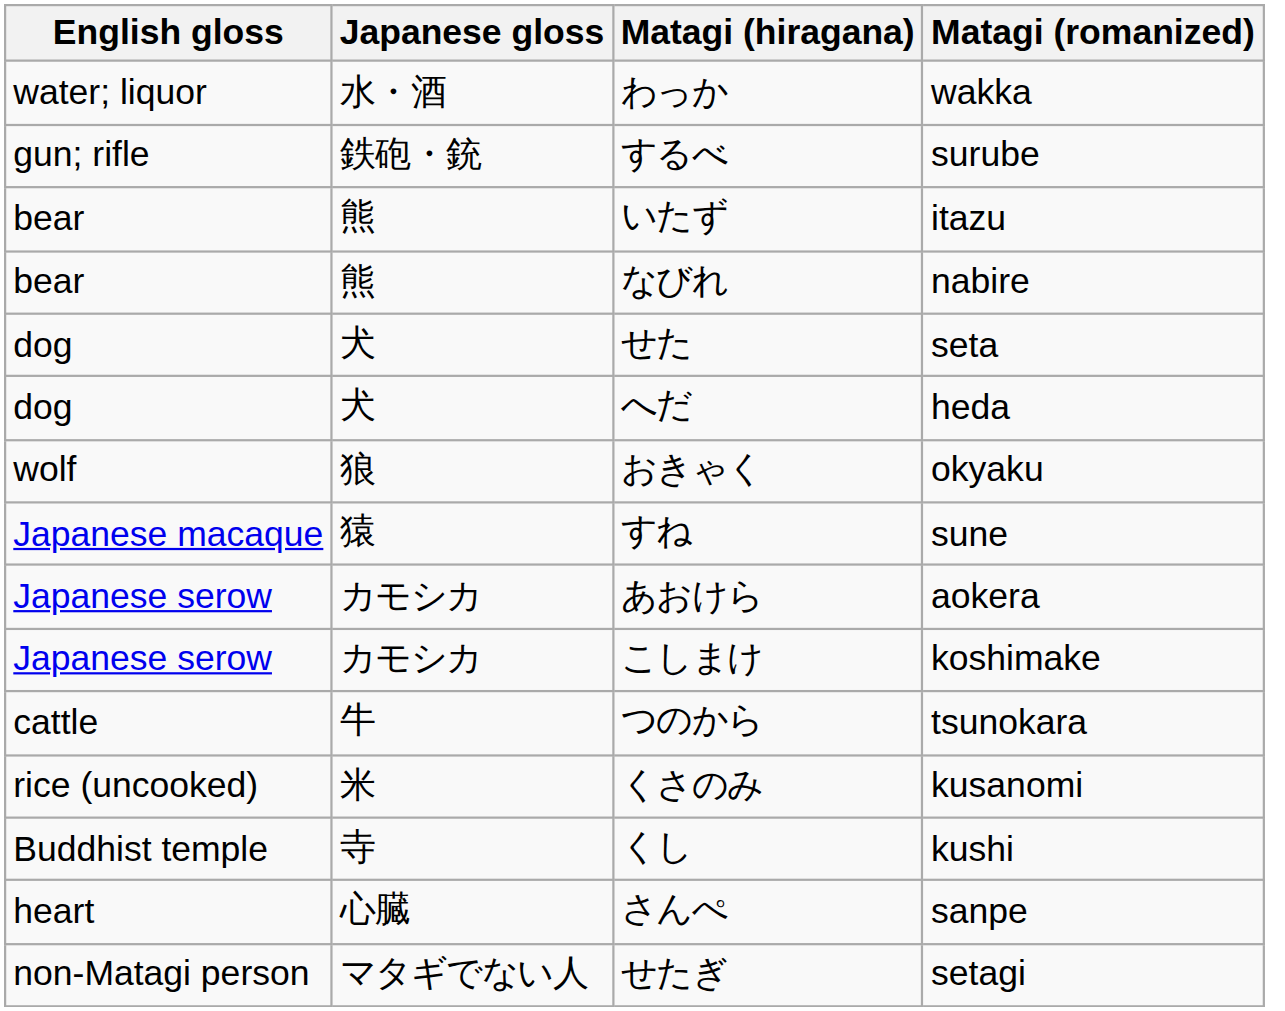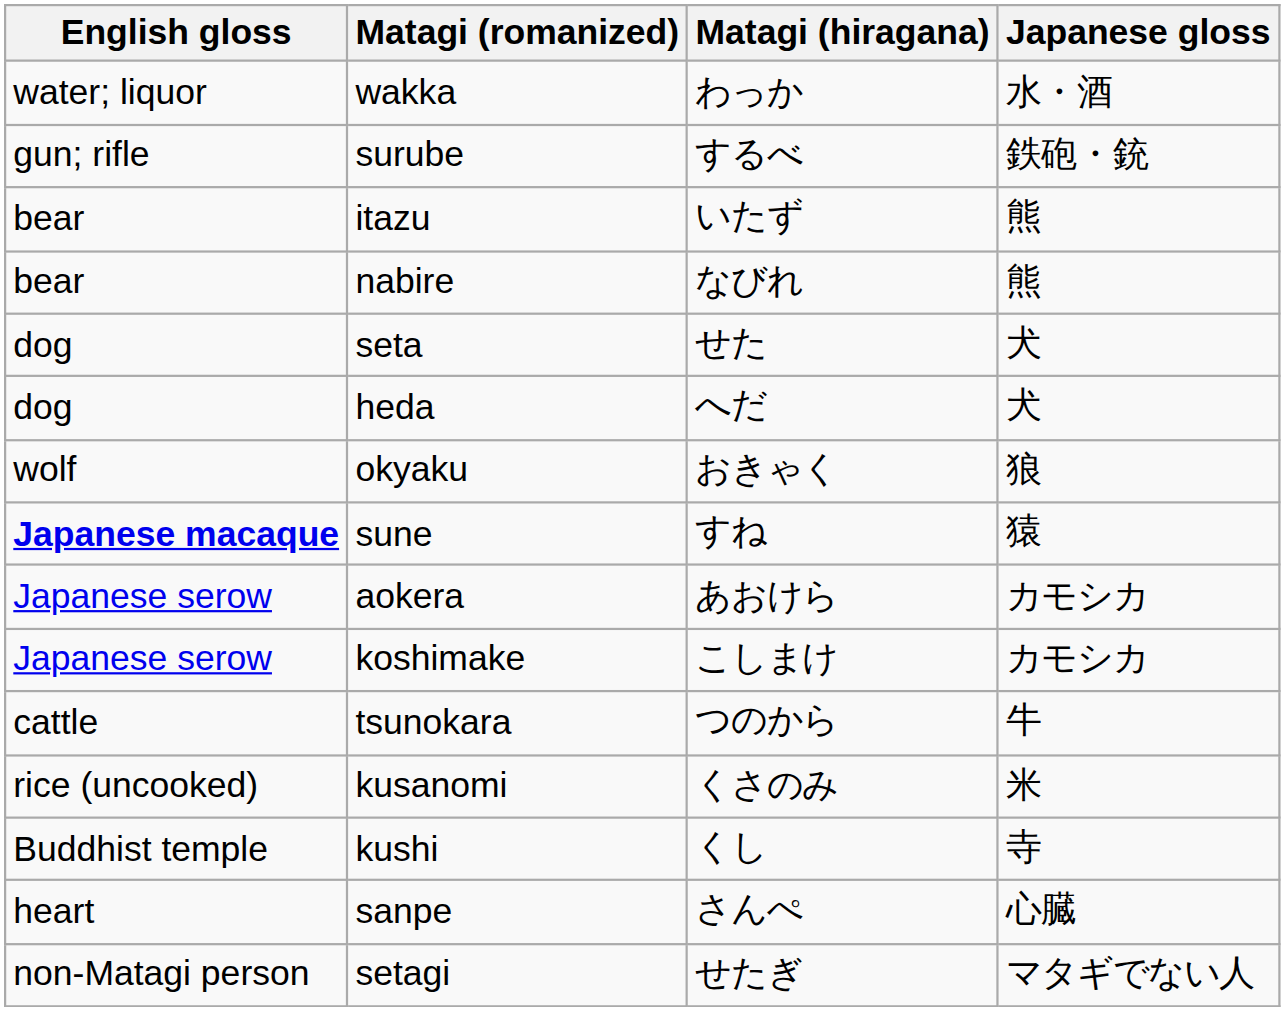columns swapped: Japanese gloss <-> Matagi (romanized)
すね | English gloss: normal -> bold
